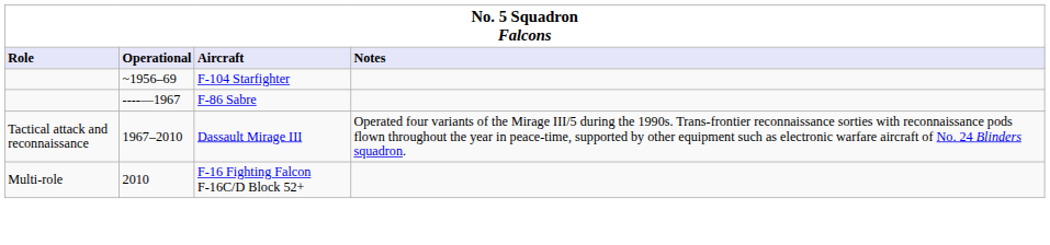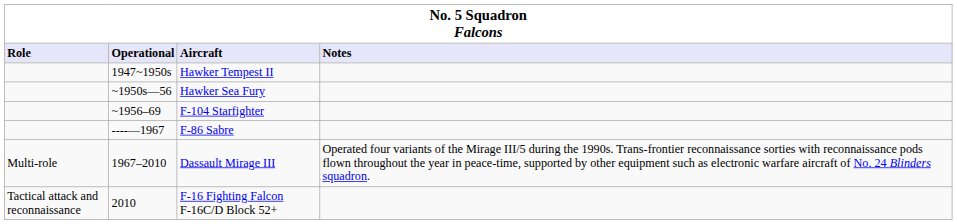+ row: 1947~1950s | Hawker Tempest II
+ row: ~1950s—56 | Hawker Sea Fury
Dassault Mirage III | Role: Tactical attack and reconnaissance -> Multi-role
F-16 Fighting Falcon F-16C/D Block 52+ | Role: Multi-role -> Tactical attack and reconnaissance
